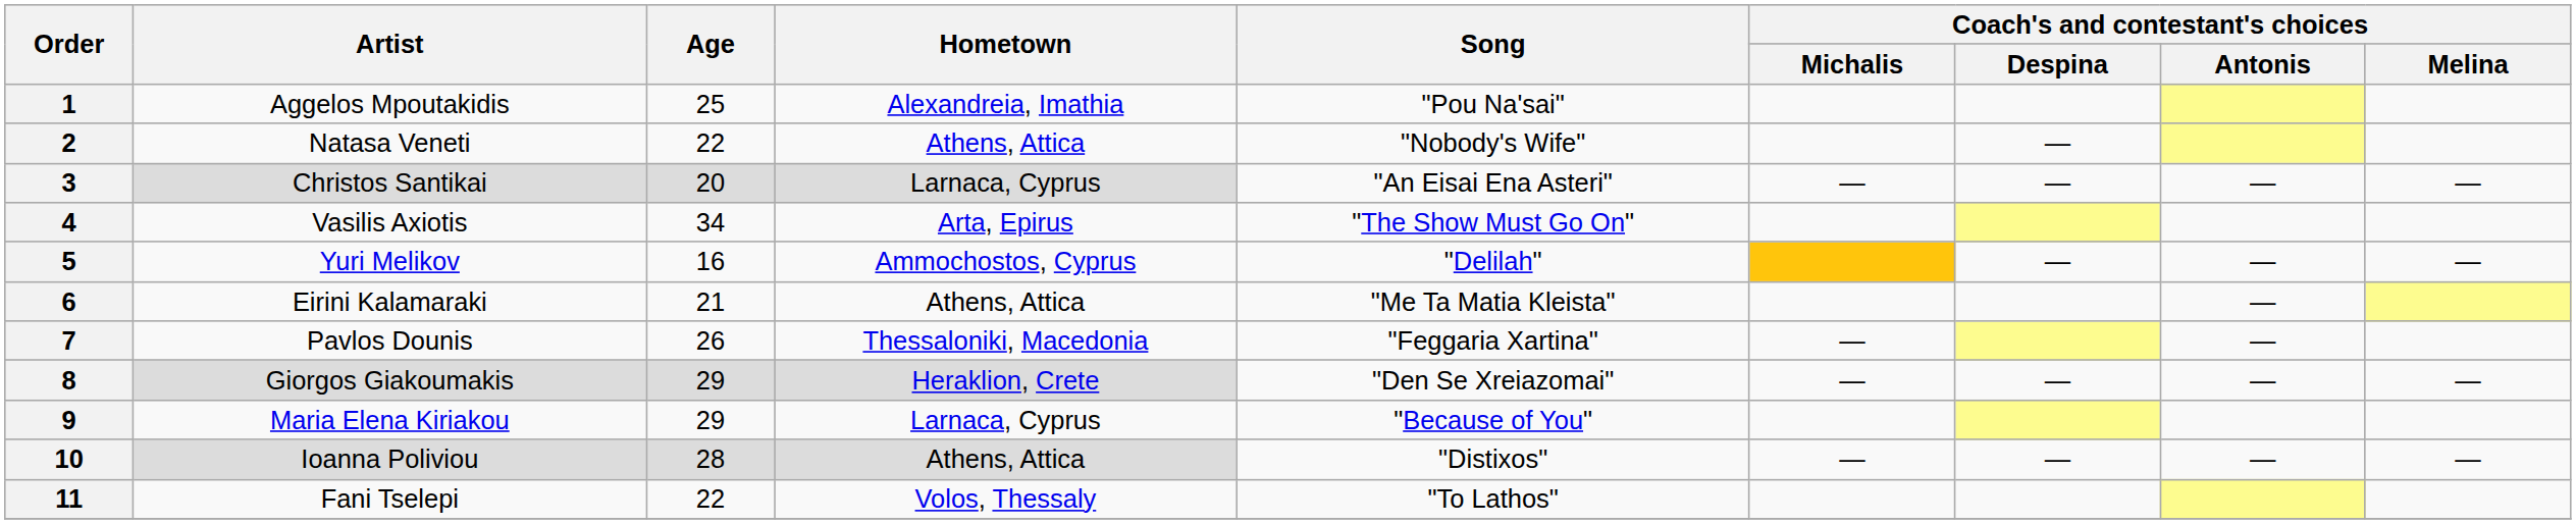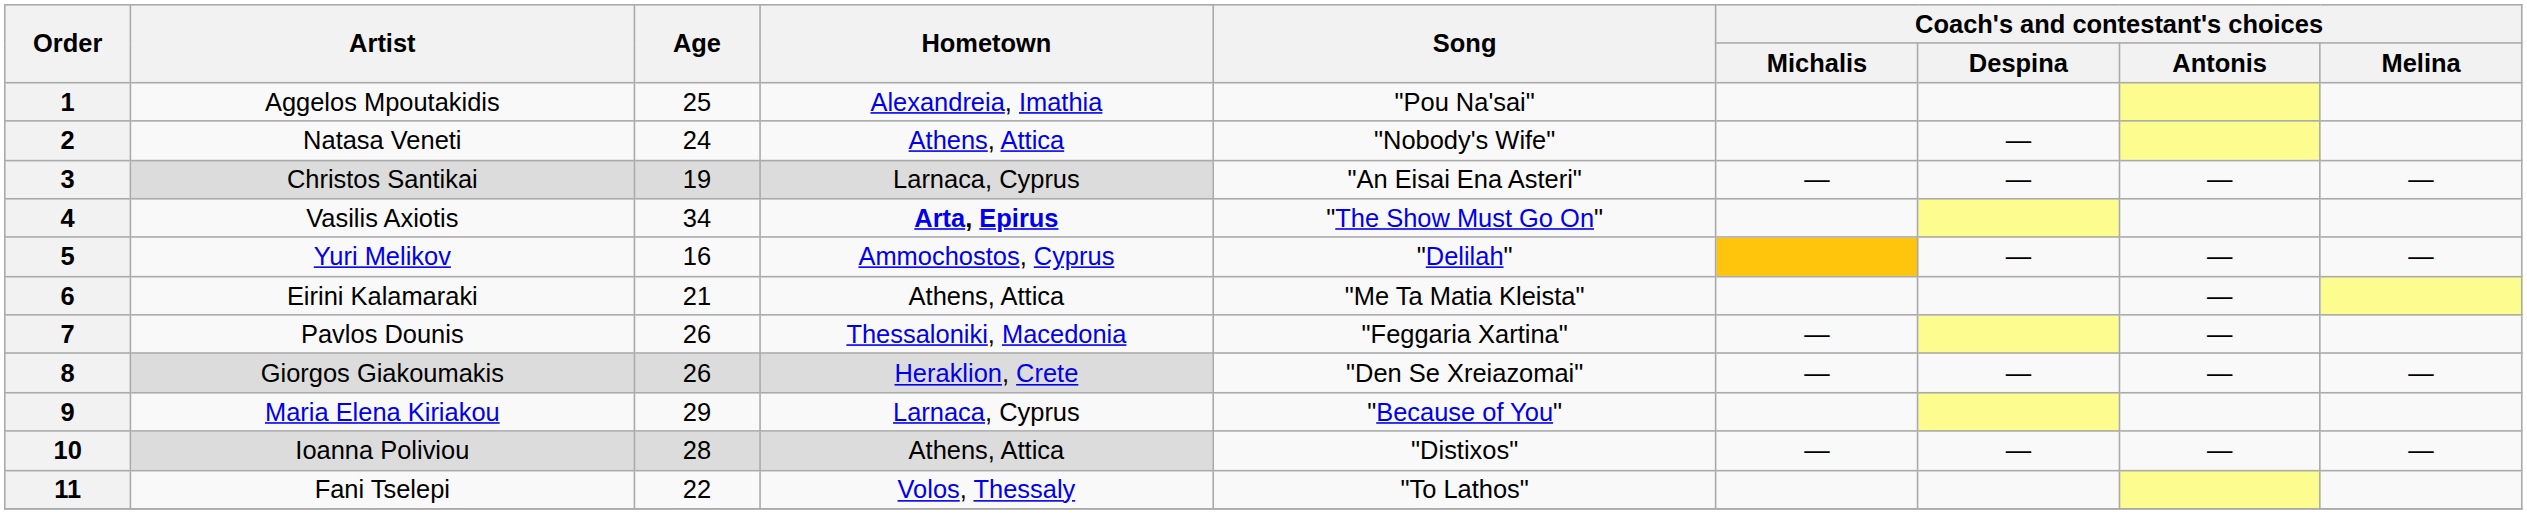2 | Age: 22 -> 24
3 | Age: 20 -> 19
4 | Hometown: normal -> bold
8 | Age: 29 -> 26
